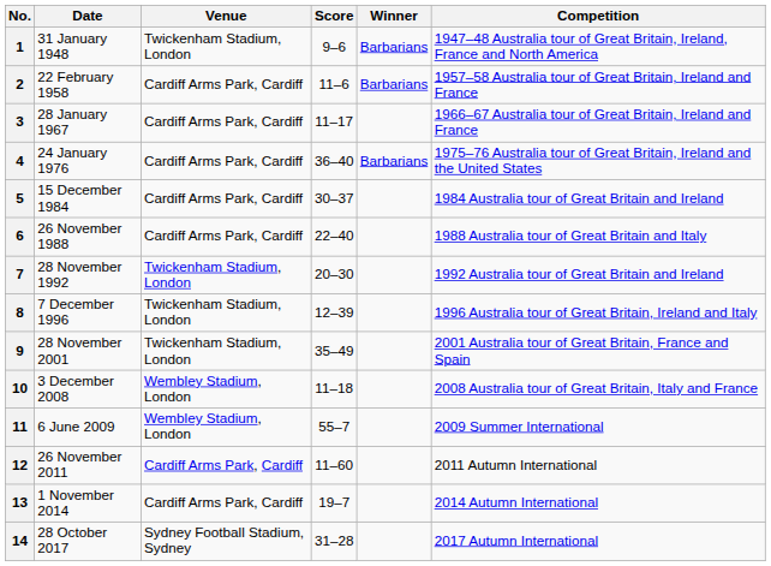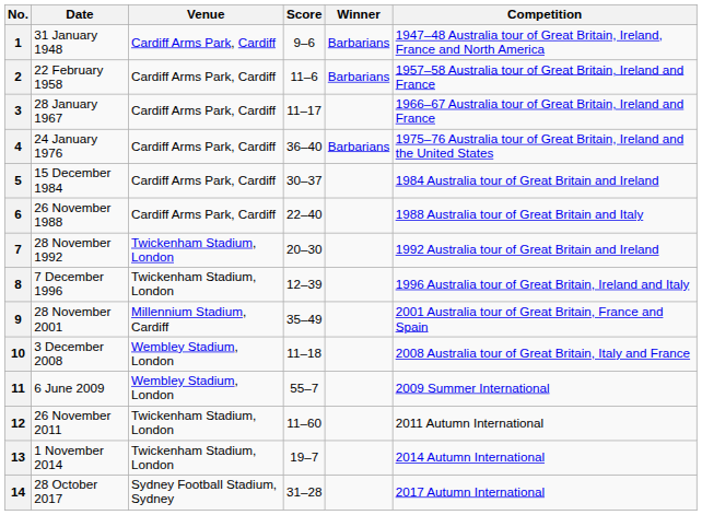1 | Venue: Twickenham Stadium, London -> Cardiff Arms Park, Cardiff
9 | Venue: Twickenham Stadium, London -> Millennium Stadium, Cardiff
12 | Venue: Cardiff Arms Park, Cardiff -> Twickenham Stadium, London
13 | Venue: Cardiff Arms Park, Cardiff -> Twickenham Stadium, London
